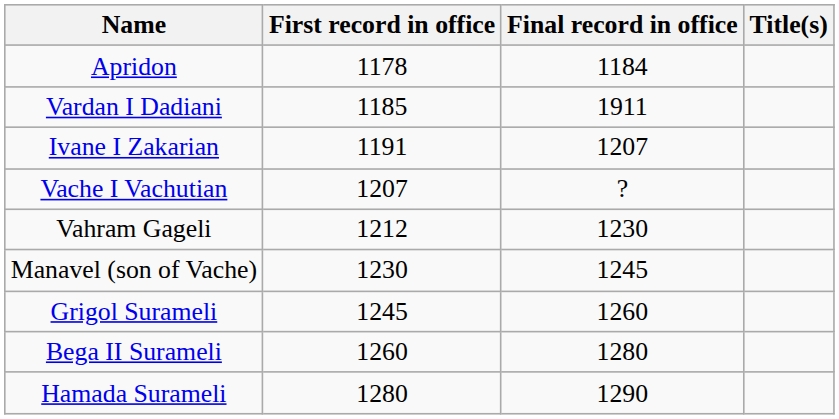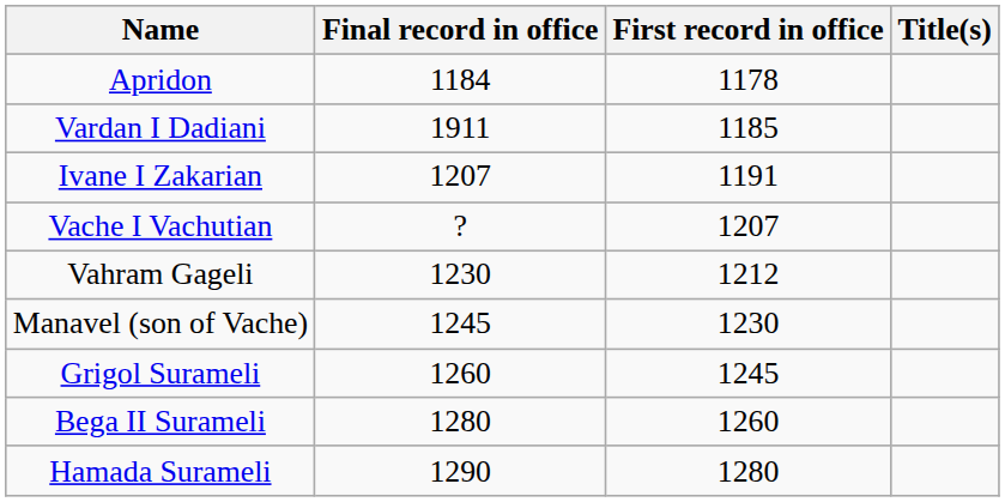columns swapped: First record in office <-> Final record in office
